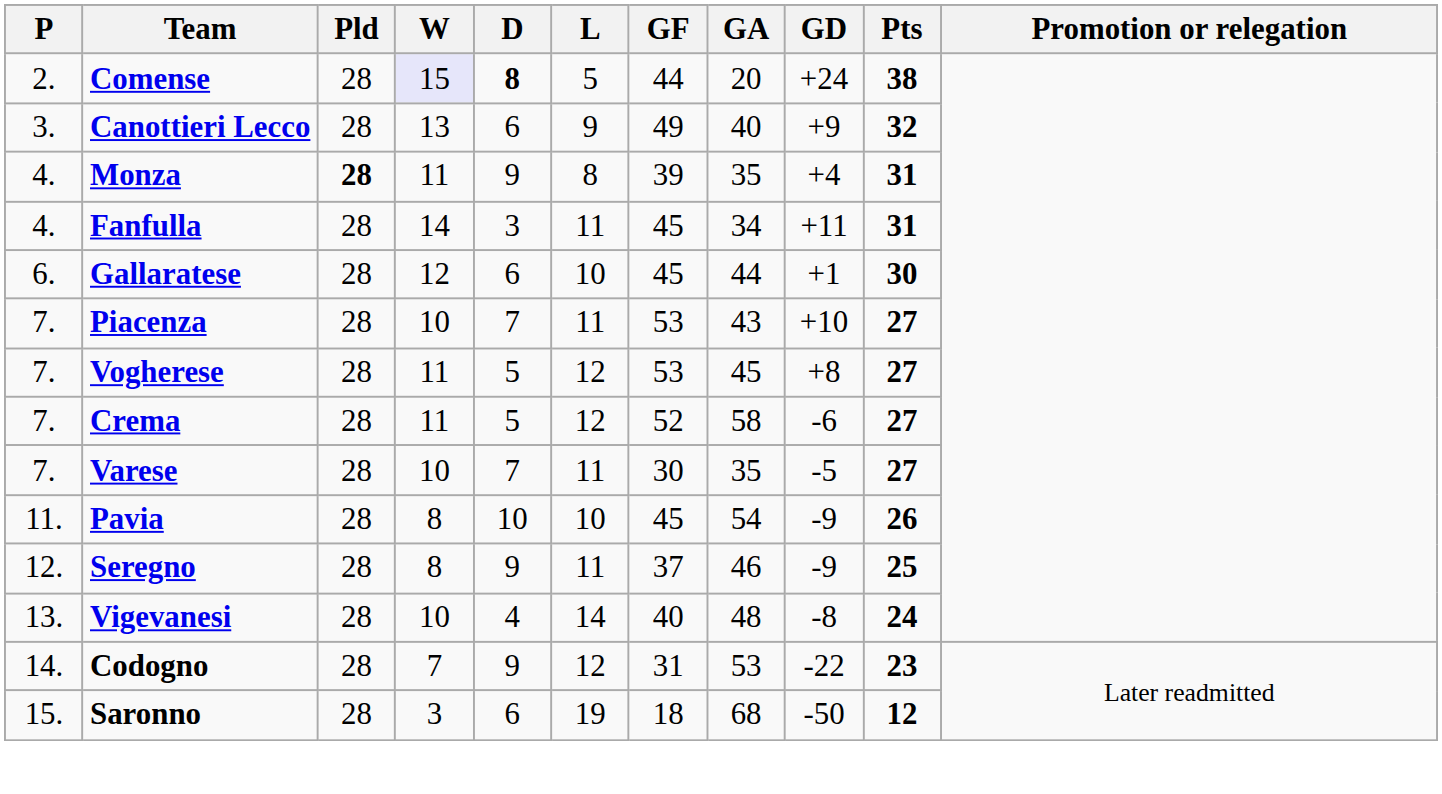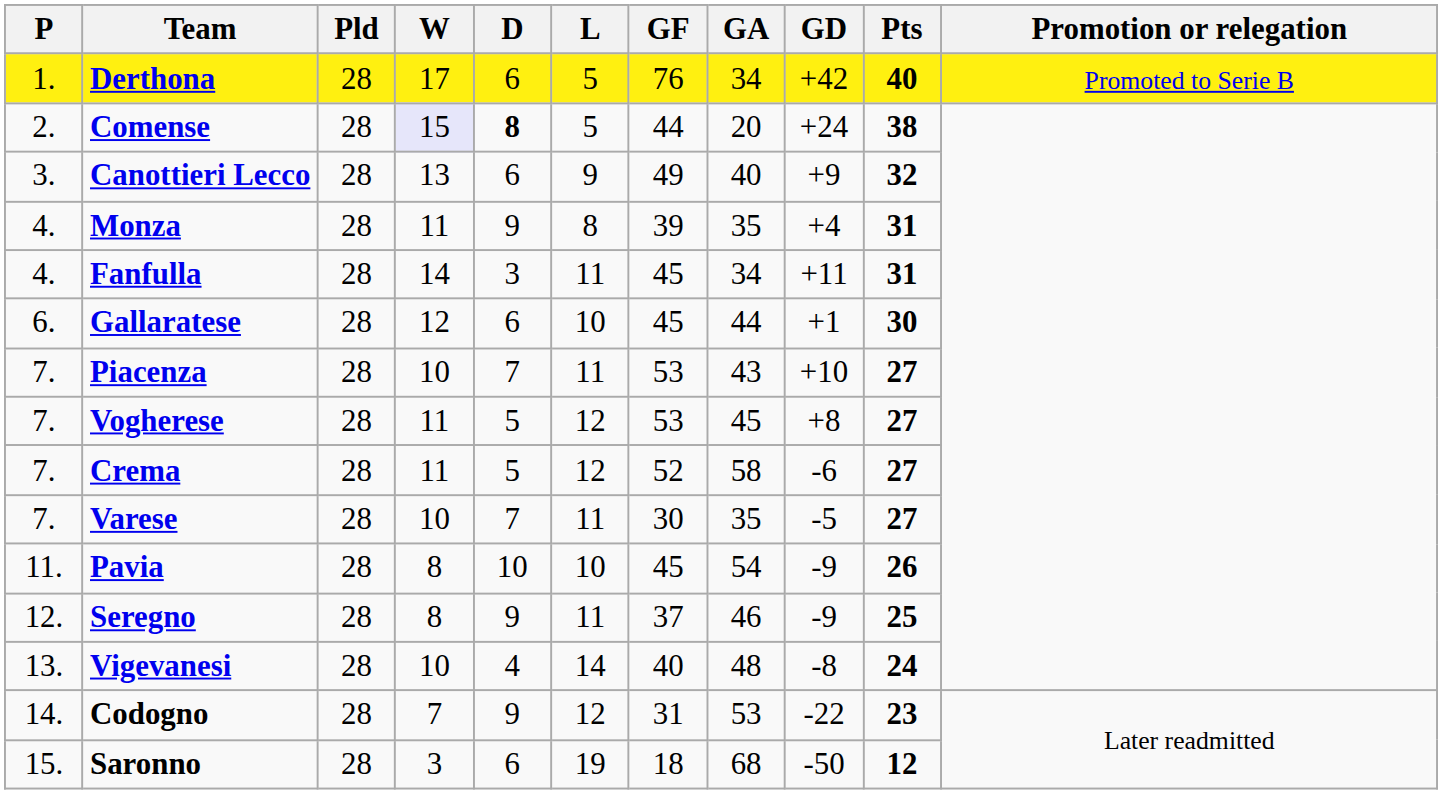+ row: 1. | Derthona | 28 | 17 | 6 | 5 | 76 | 34 | +42 | 40 | Promoted to Serie B
Monza | Pld: bold -> normal
